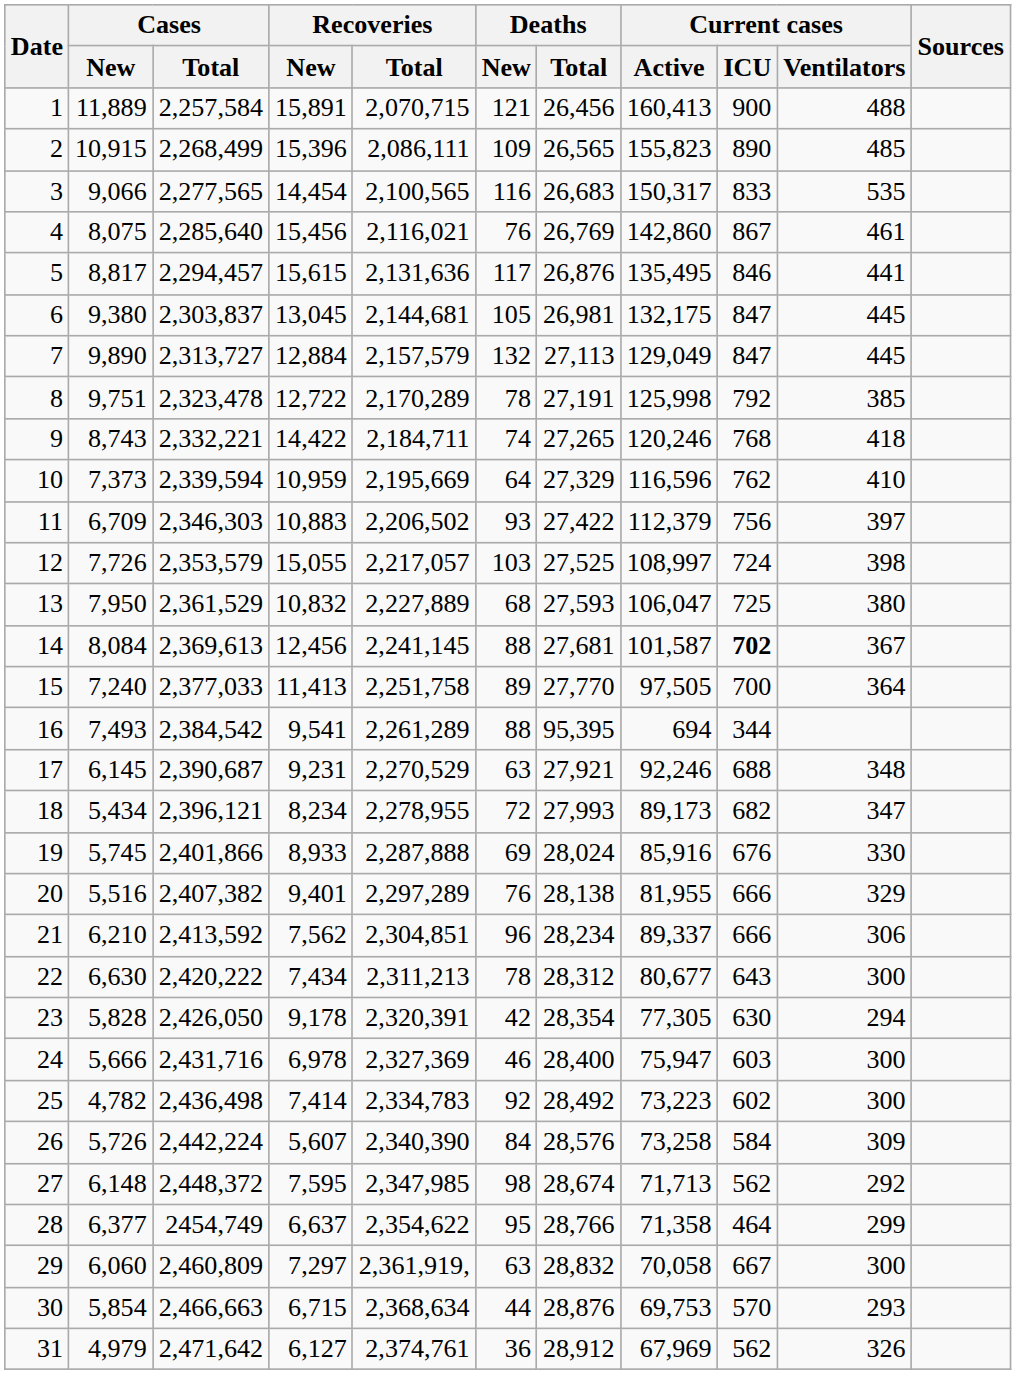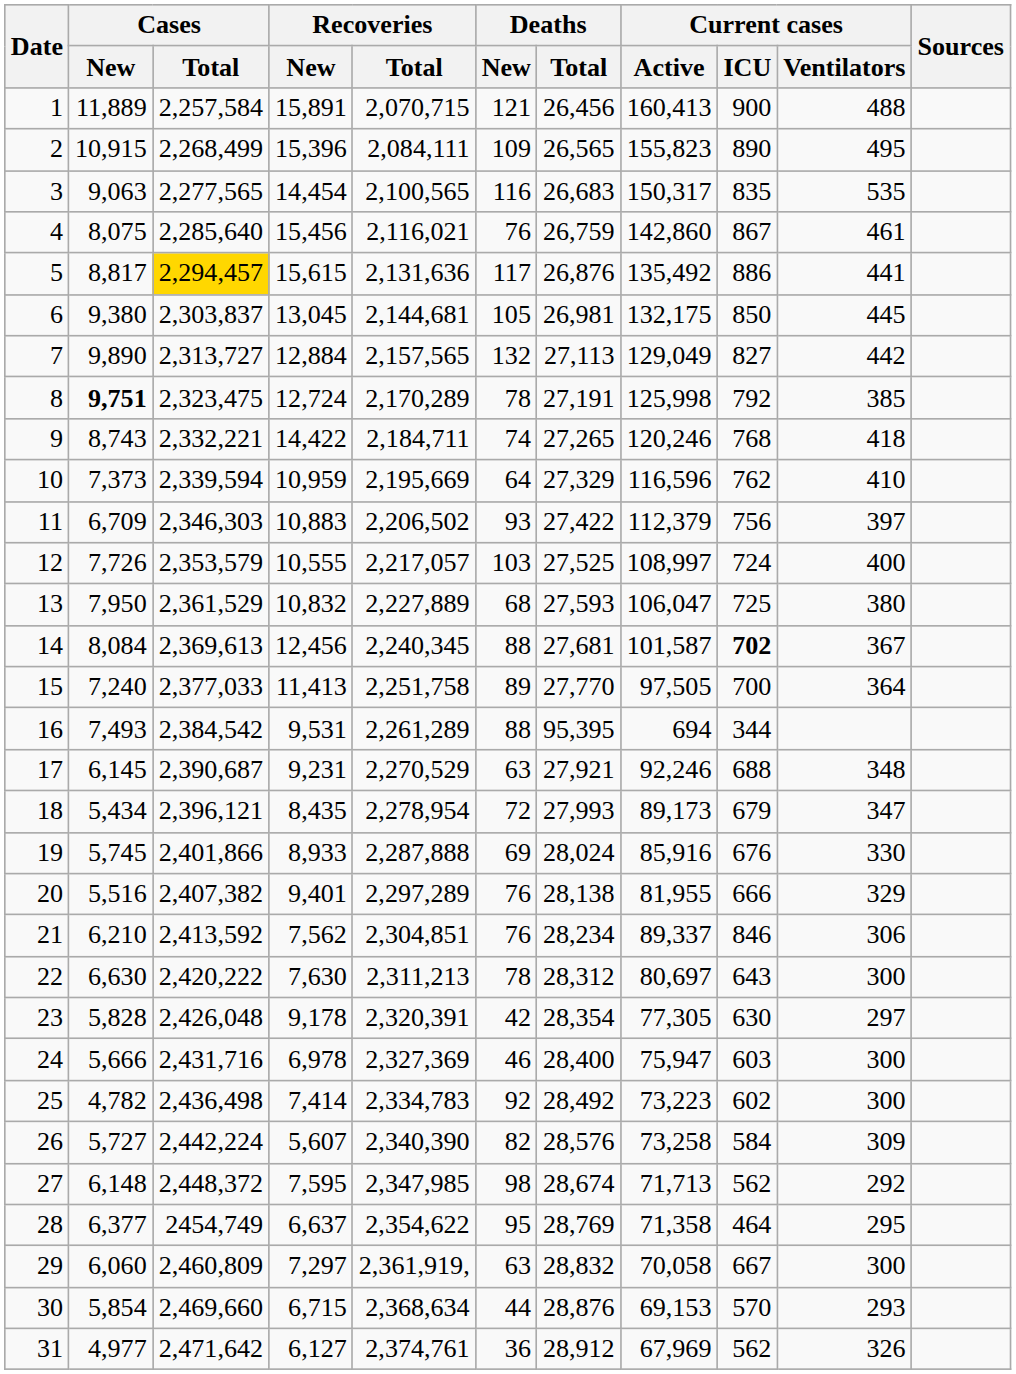2 | Recoveries / Total: 2,086,111 -> 2,084,111
2 | Current cases / Ventilators: 485 -> 495
3 | Cases / New: 9,066 -> 9,063
3 | Current cases / ICU: 833 -> 835
4 | Deaths / Total: 26,769 -> 26,759
5 | Cases / Total: no background -> gold background
5 | Current cases / Active: 135,495 -> 135,492
5 | Current cases / ICU: 846 -> 886
6 | Current cases / ICU: 847 -> 850
7 | Recoveries / Total: 2,157,579 -> 2,157,565
7 | Current cases / ICU: 847 -> 827
7 | Current cases / Ventilators: 445 -> 442
8 | Cases / New: normal -> bold
8 | Cases / Total: 2,323,478 -> 2,323,475
8 | Recoveries / New: 12,722 -> 12,724
12 | Recoveries / New: 15,055 -> 10,555
12 | Current cases / Ventilators: 398 -> 400
14 | Recoveries / Total: 2,241,145 -> 2,240,345
16 | Recoveries / New: 9,541 -> 9,531
18 | Recoveries / New: 8,234 -> 8,435
18 | Recoveries / Total: 2,278,955 -> 2,278,954
18 | Current cases / ICU: 682 -> 679
21 | Deaths / New: 96 -> 76
21 | Current cases / ICU: 666 -> 846
22 | Recoveries / New: 7,434 -> 7,630
22 | Current cases / Active: 80,677 -> 80,697
23 | Cases / Total: 2,426,050 -> 2,426,048
23 | Current cases / Ventilators: 294 -> 297
26 | Cases / New: 5,726 -> 5,727
26 | Deaths / New: 84 -> 82
28 | Deaths / Total: 28,766 -> 28,769
28 | Current cases / Ventilators: 299 -> 295
30 | Cases / Total: 2,466,663 -> 2,469,660
30 | Current cases / Active: 69,753 -> 69,153
31 | Cases / New: 4,979 -> 4,977
